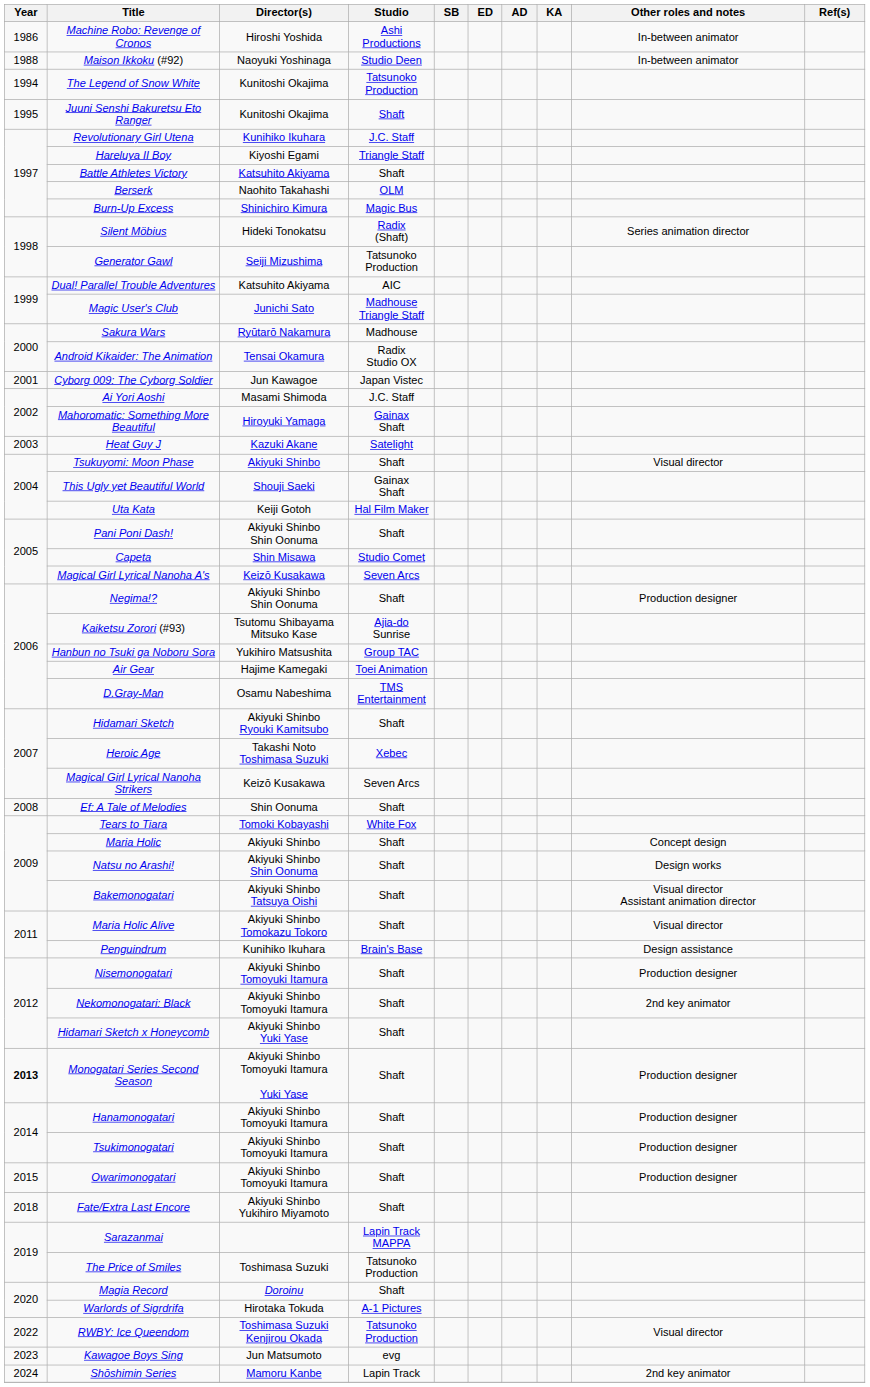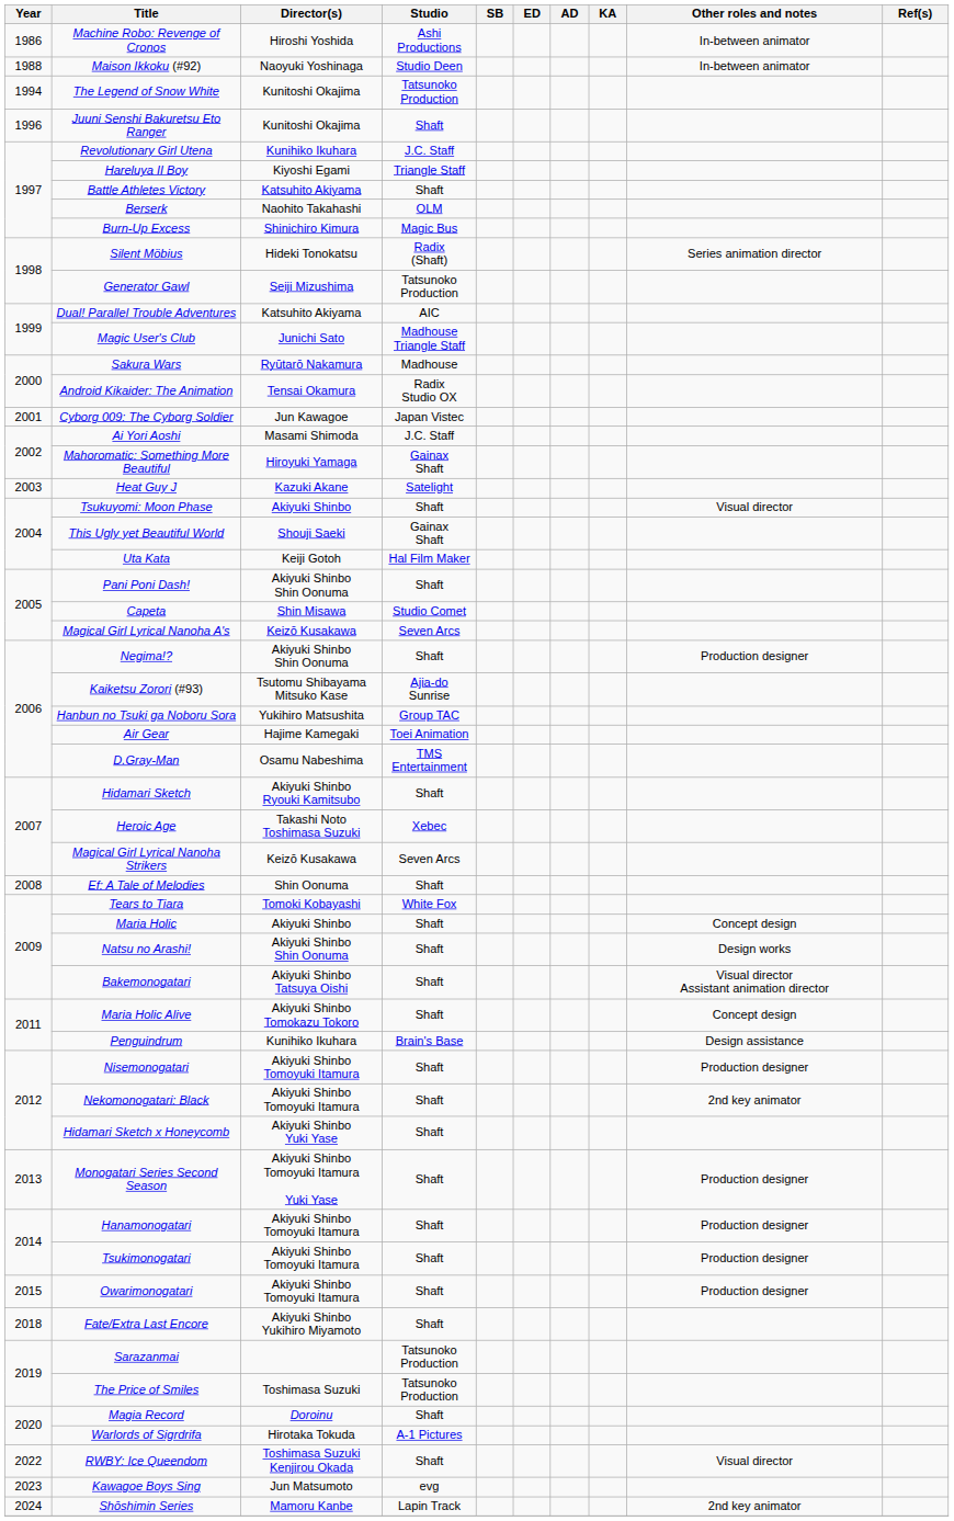Juuni Senshi Bakuretsu Eto Ranger | Year: 1995 -> 1996
Maria Holic Alive | Other roles and notes: Visual director -> Concept design
Monogatari Series Second Season | Year: bold -> normal
Sarazanmai | Studio: Lapin Track MAPPA -> Tatsunoko Production
RWBY: Ice Queendom | Studio: Tatsunoko Production -> Shaft
